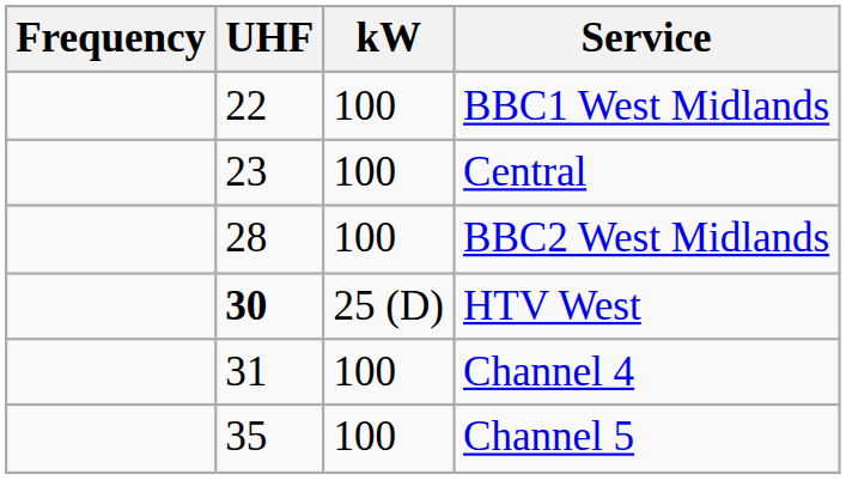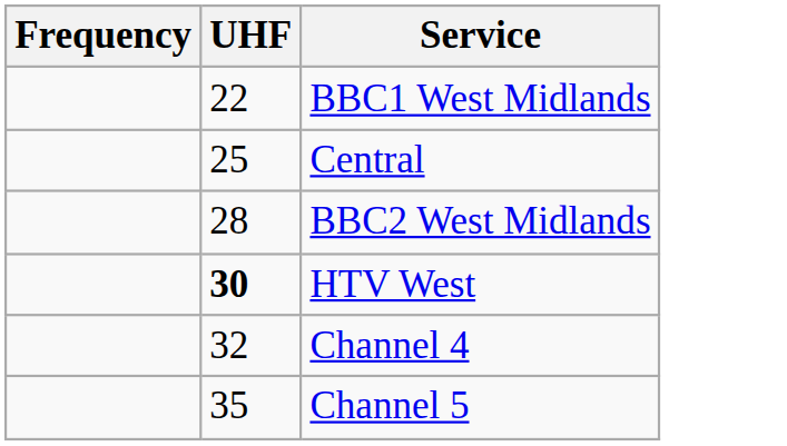- column: kW | 100 | 100 | 100 | 25 (D) | 100 | 100
Central | UHF: 23 -> 25
Channel 4 | UHF: 31 -> 32
